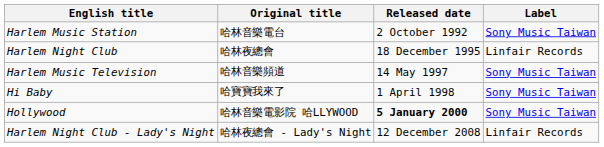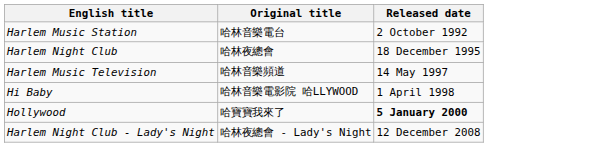- column: Label | Sony Music Taiwan | Linfair Records | Sony Music Taiwan | Sony Music Taiwan | Sony Music Taiwan | Linfair Records
Hi Baby | Original title: 哈寶寶我來了 -> 哈林音樂電影院 哈LLYWOOD
Hollywood | Original title: 哈林音樂電影院 哈LLYWOOD -> 哈寶寶我來了
